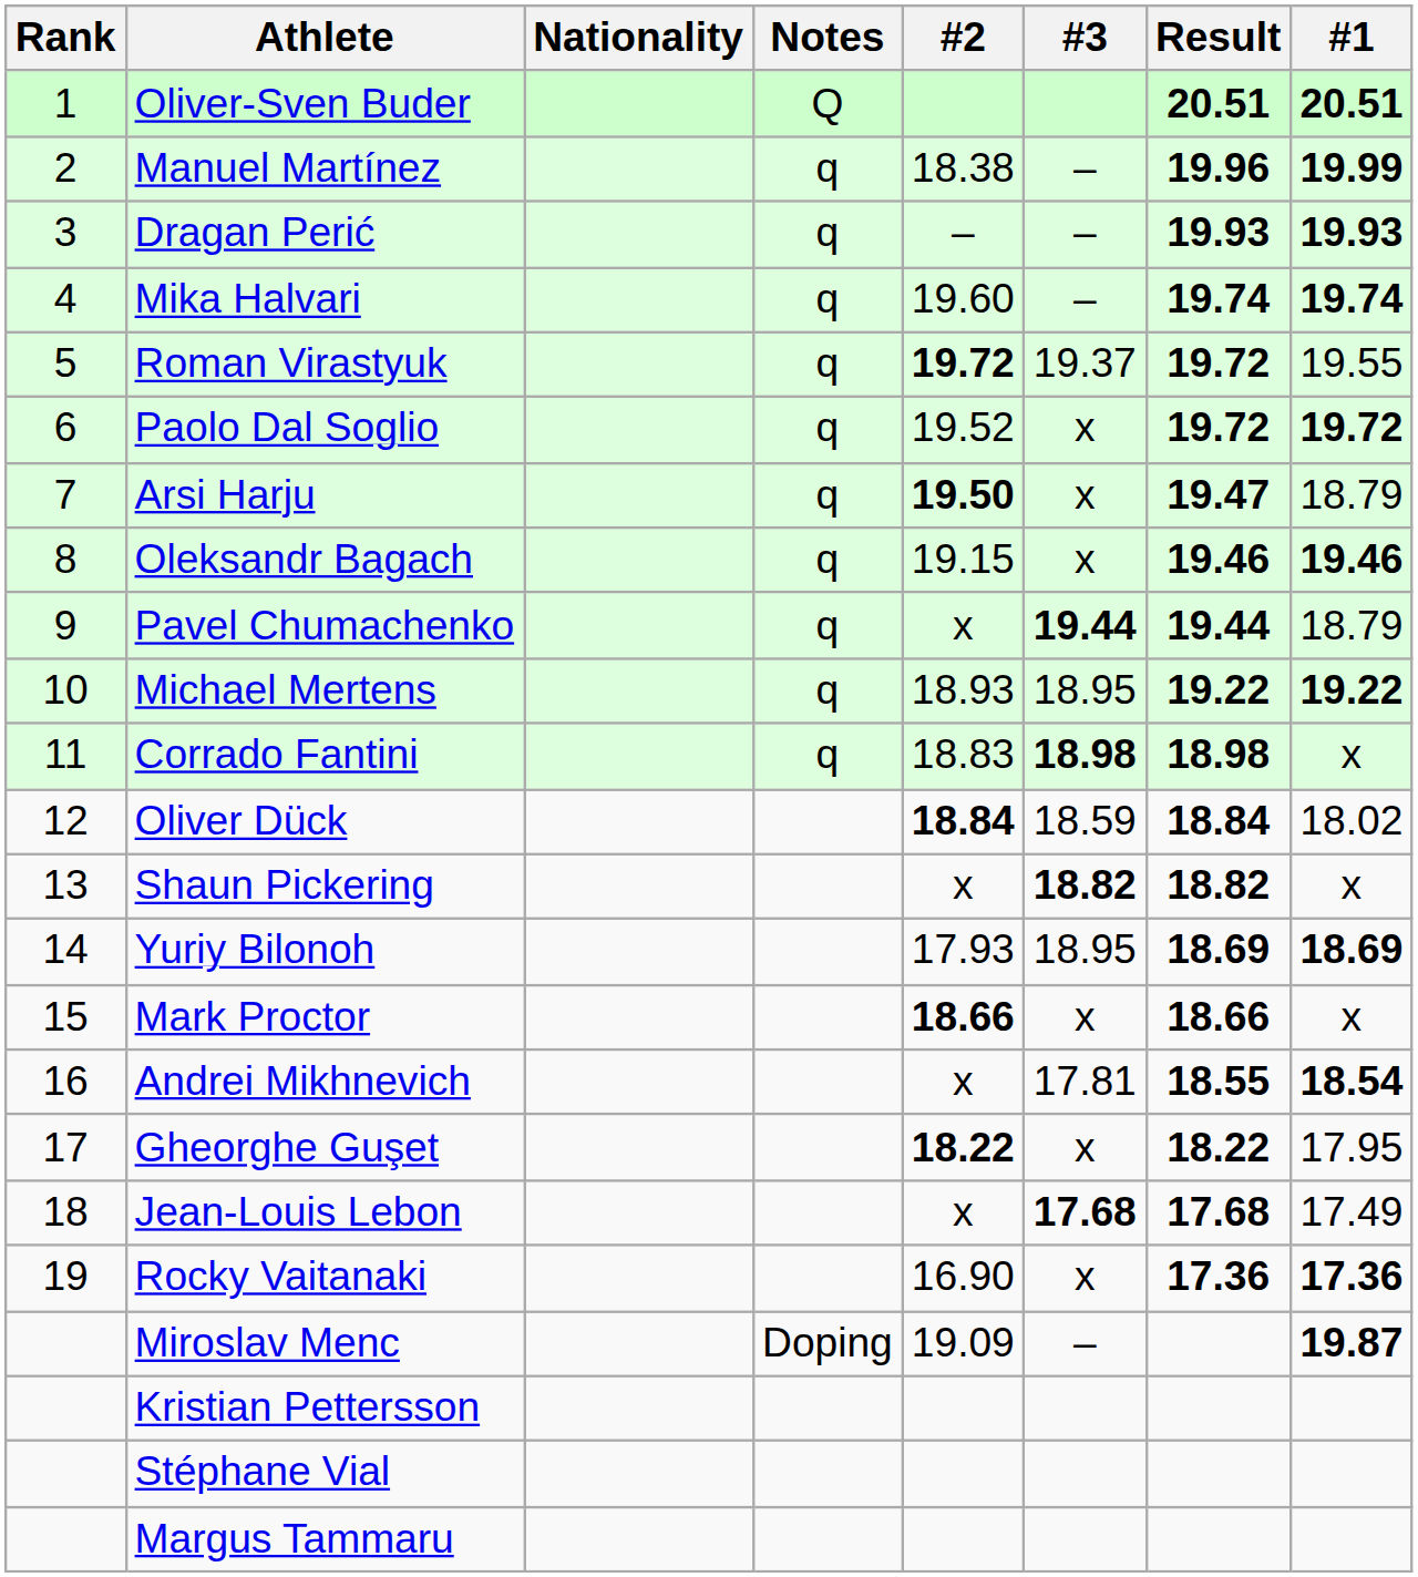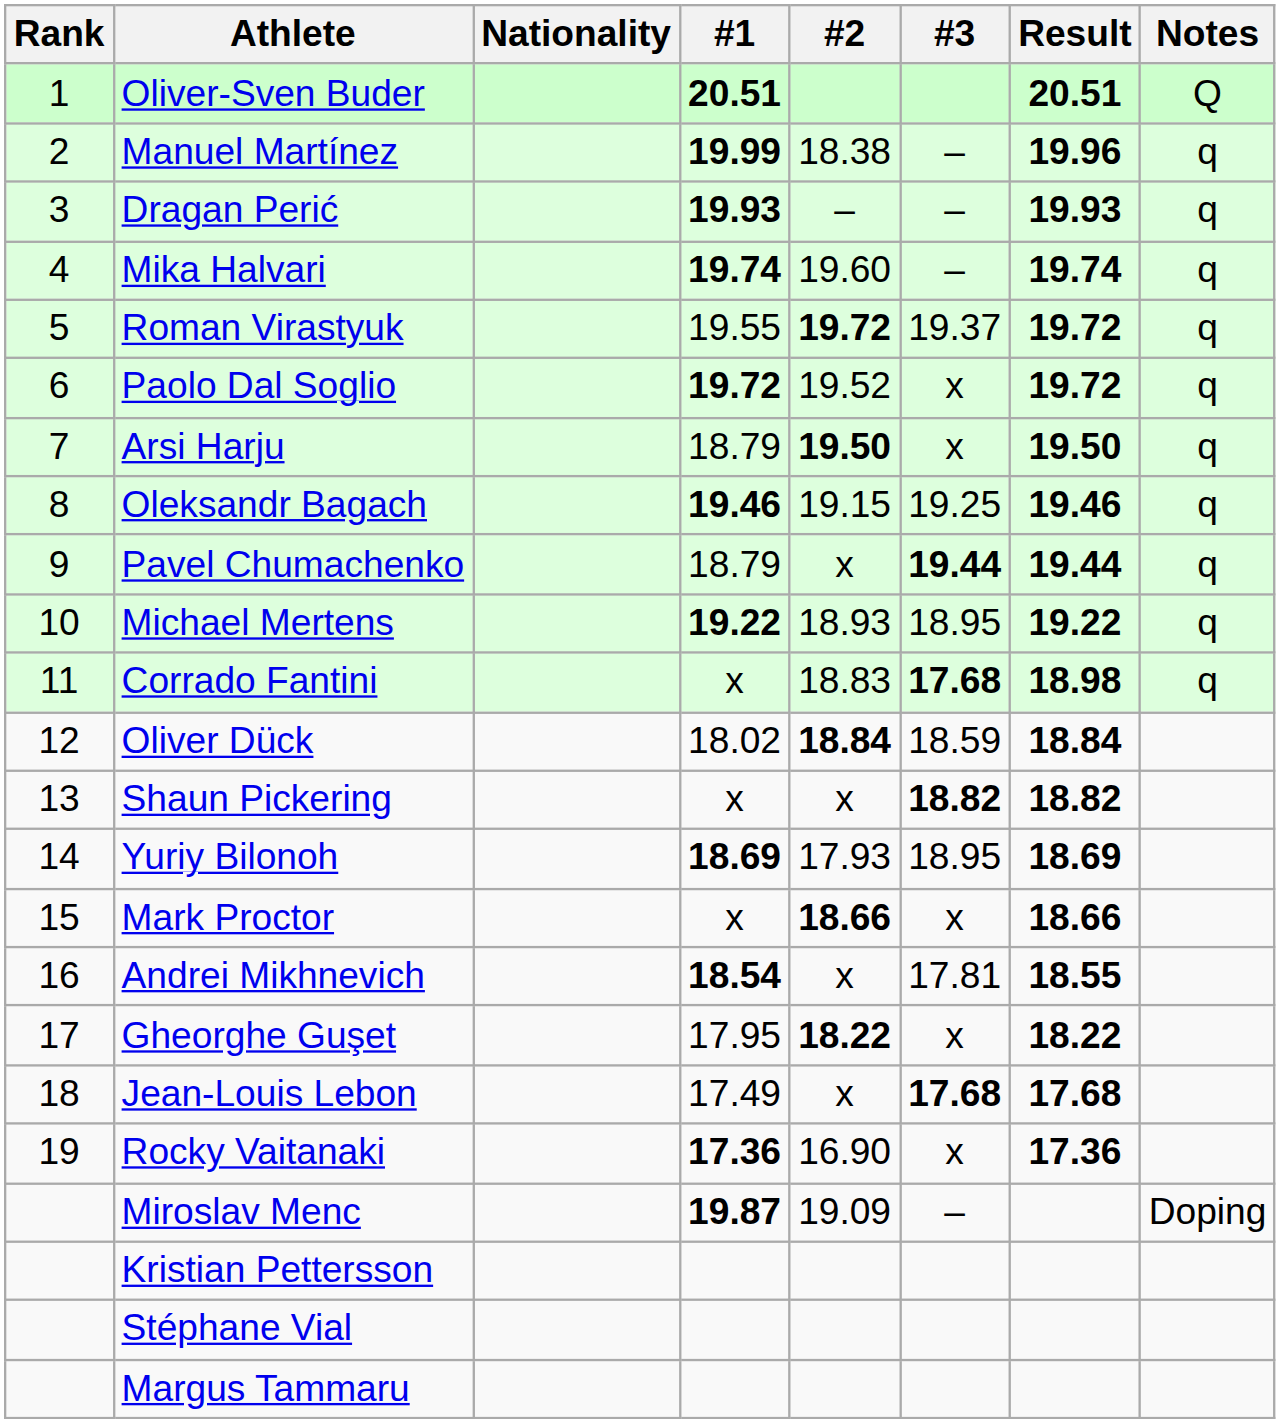columns swapped: #1 <-> Notes
Arsi Harju | Result: 19.47 -> 19.50
Oleksandr Bagach | #3: x -> 19.25
Corrado Fantini | #3: 18.98 -> 17.68
